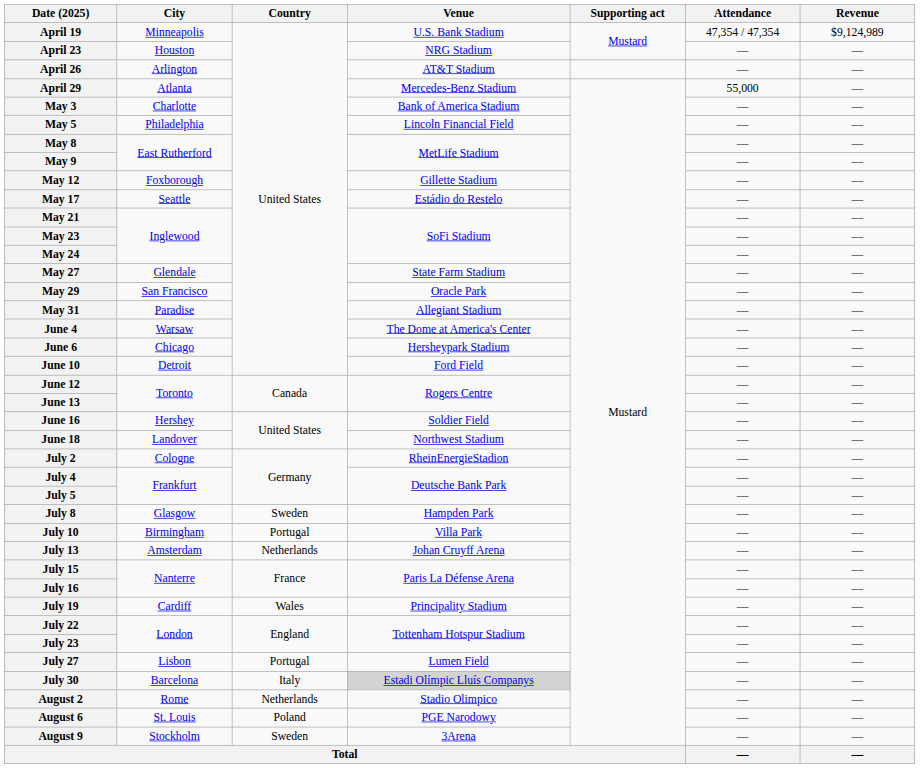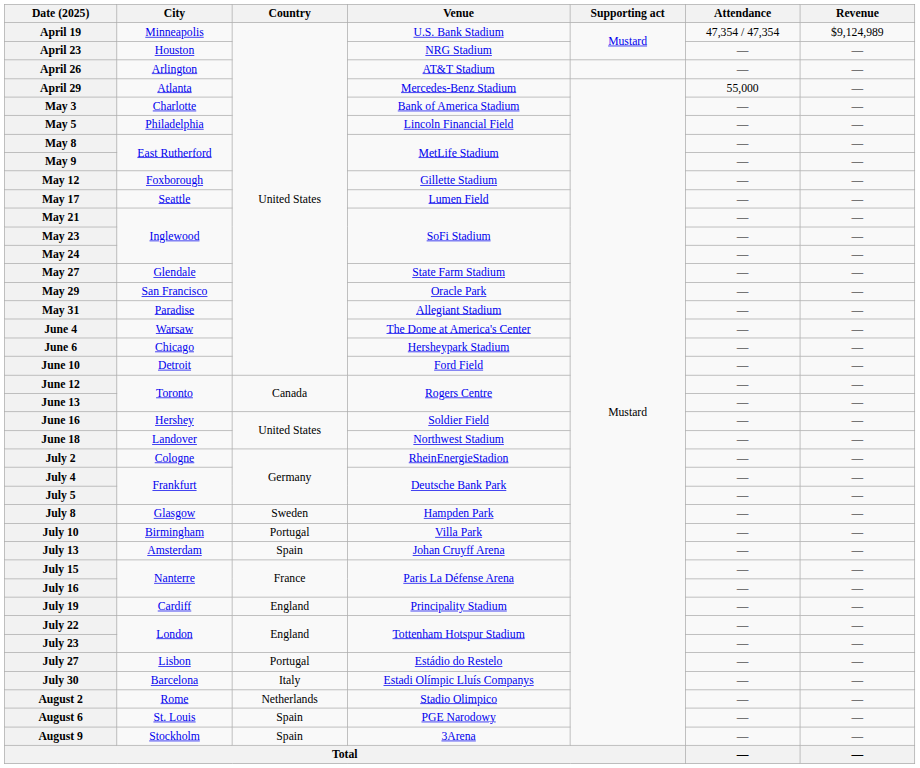May 17 | Venue: Estádio do Restelo -> Lumen Field
July 13 | Country: Netherlands -> Spain
July 19 | Country: Wales -> England
July 27 | Venue: Lumen Field -> Estádio do Restelo
July 30 | Venue: lightgrey background -> no background
August 6 | Country: Poland -> Spain
August 9 | Country: Sweden -> Spain
